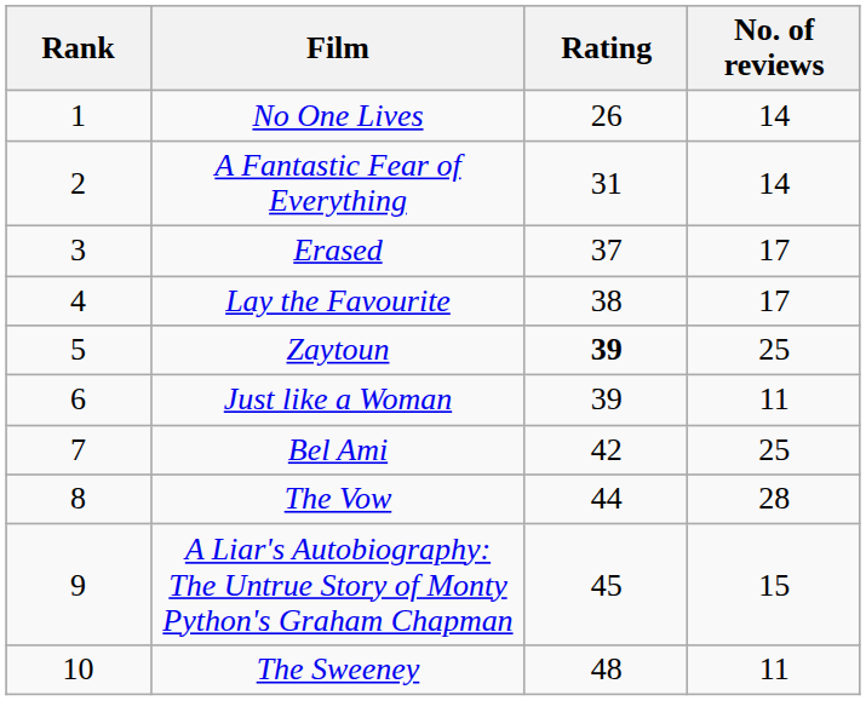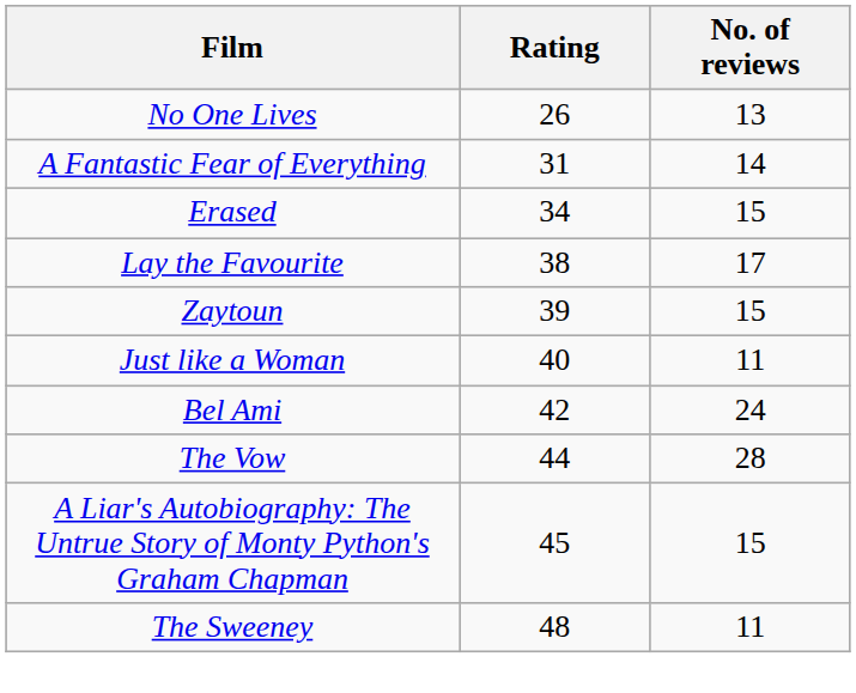- column: Rank | 1 | 2 | 3 | 4 | 5 | 6 | 7 | 8 | 9 | 10
No One Lives | No. of reviews: 14 -> 13
Erased | Rating: 37 -> 34
Erased | No. of reviews: 17 -> 15
Zaytoun | Rating: bold -> normal
Zaytoun | No. of reviews: 25 -> 15
Just like a Woman | Rating: 39 -> 40
Bel Ami | No. of reviews: 25 -> 24
